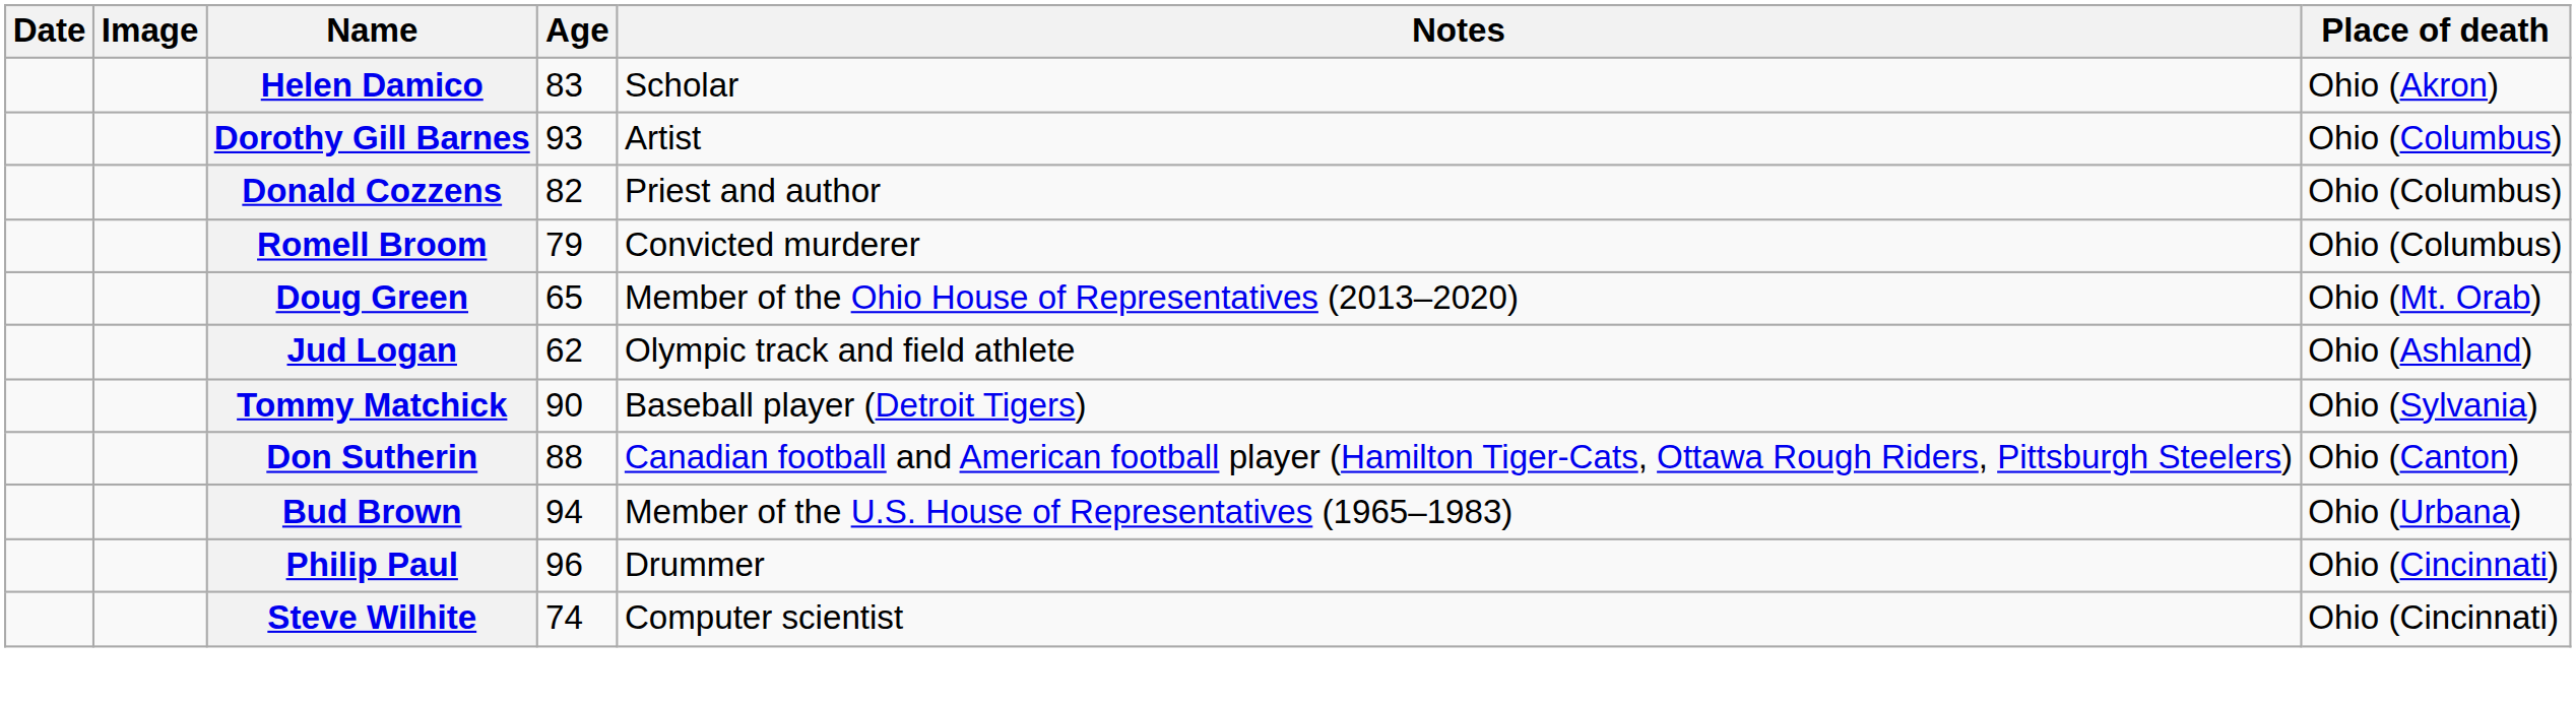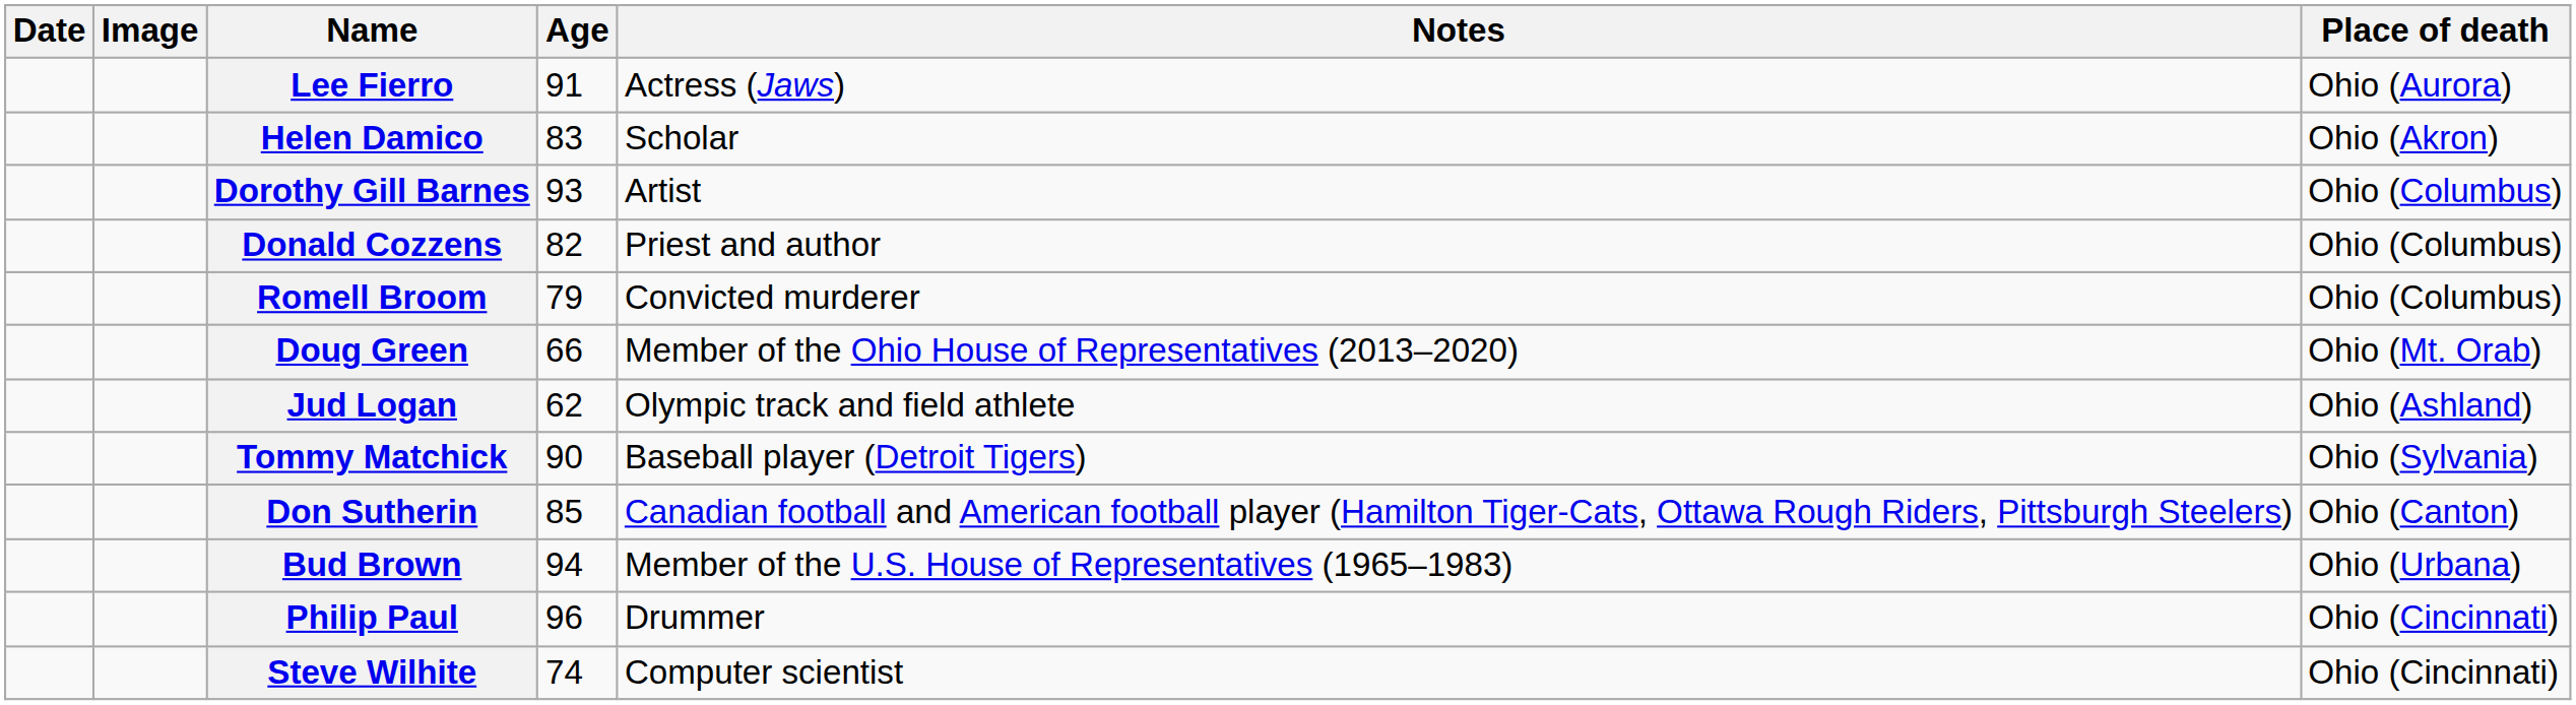+ row: Lee Fierro | 91 | Actress (Jaws) | Ohio (Aurora)
Doug Green | Age: 65 -> 66
Don Sutherin | Age: 88 -> 85
